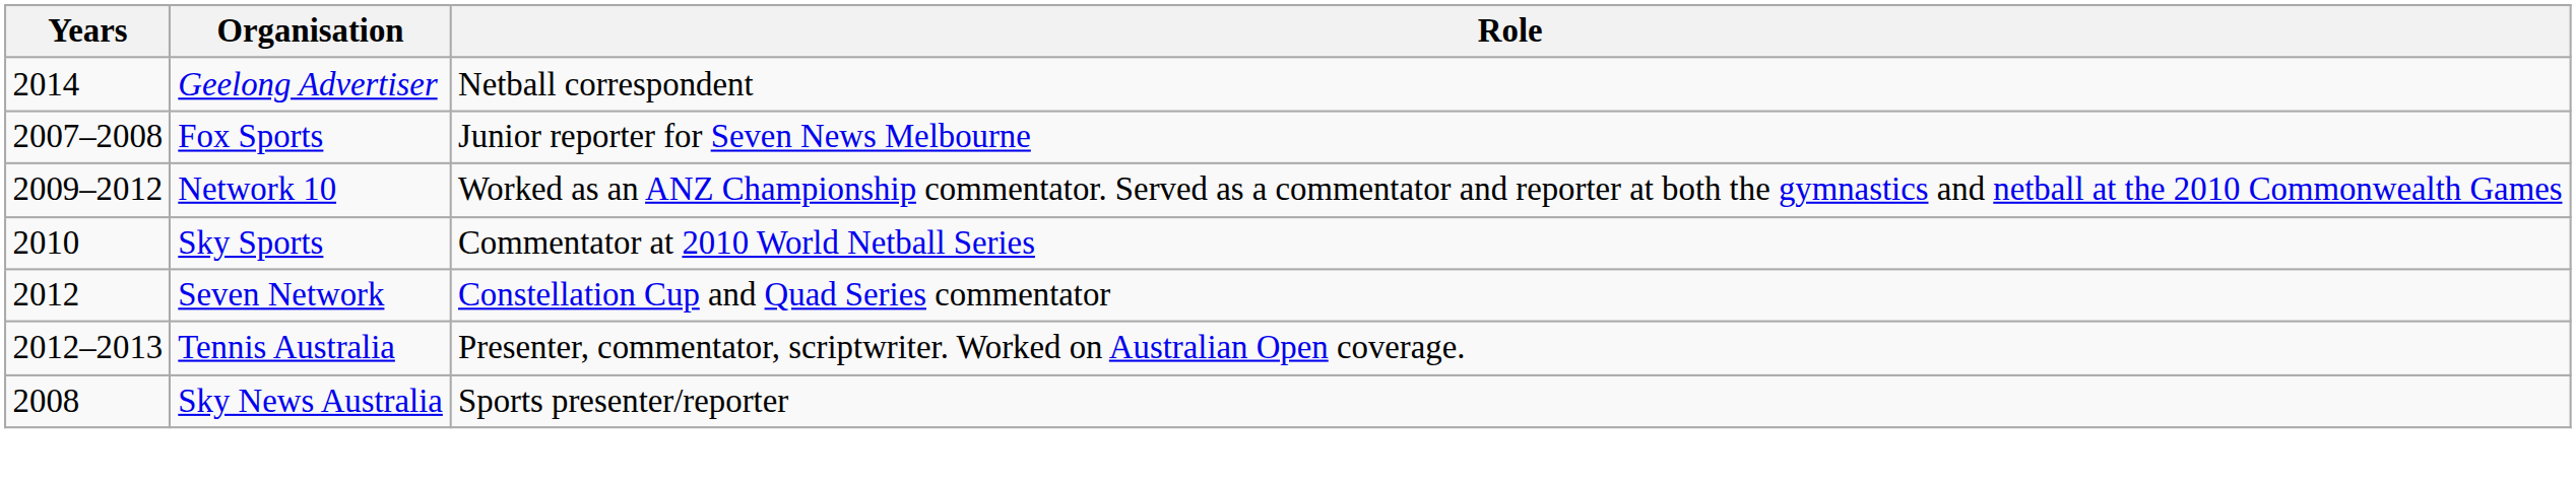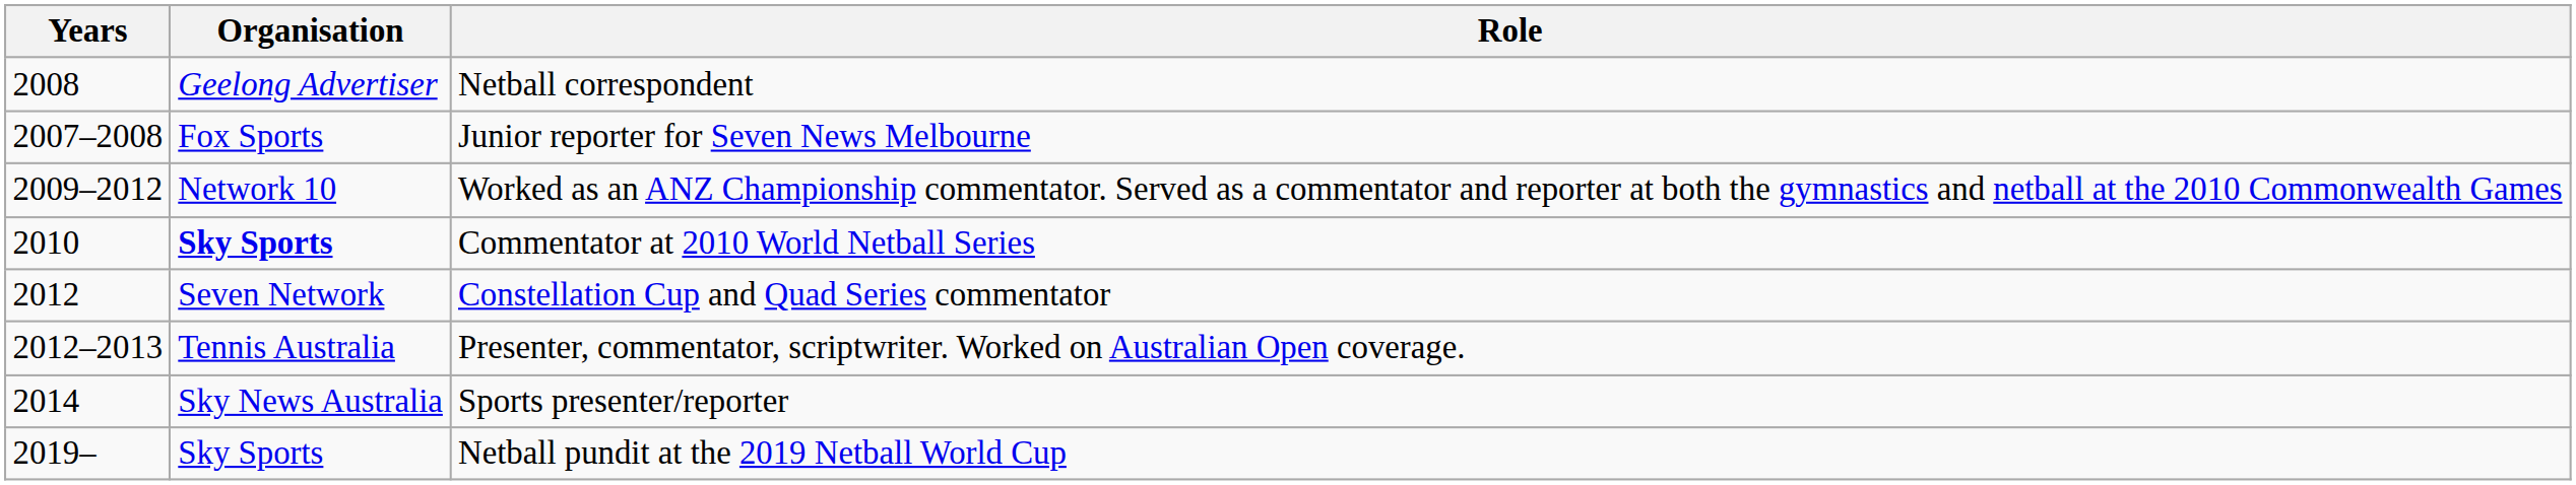Netball correspondent | Years: 2014 -> 2008
Commentator at 2010 World Netball Series | Organisation: normal -> bold
Sports presenter/reporter | Years: 2008 -> 2014
+ row: 2019– | Sky Sports | Netball pundit at the 2019 Netball World Cup
